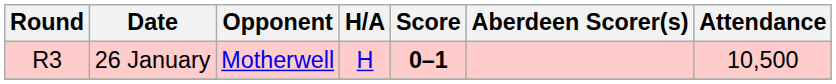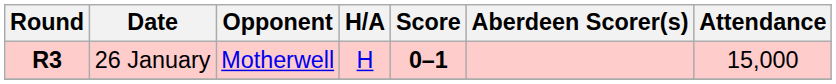26 January | Round: normal -> bold
26 January | Attendance: 10,500 -> 15,000
